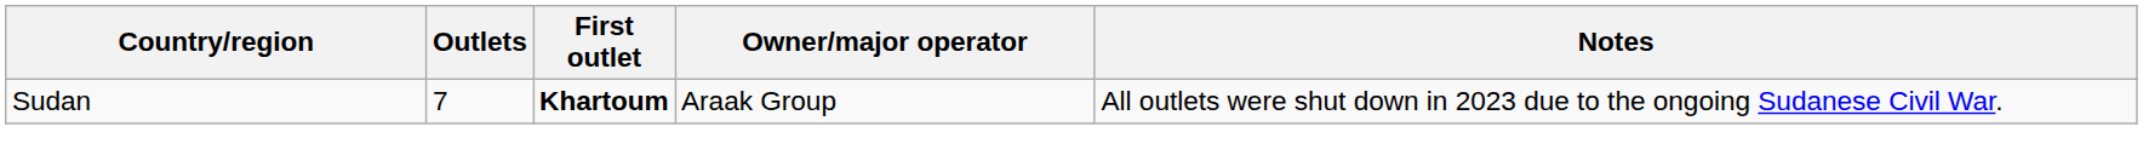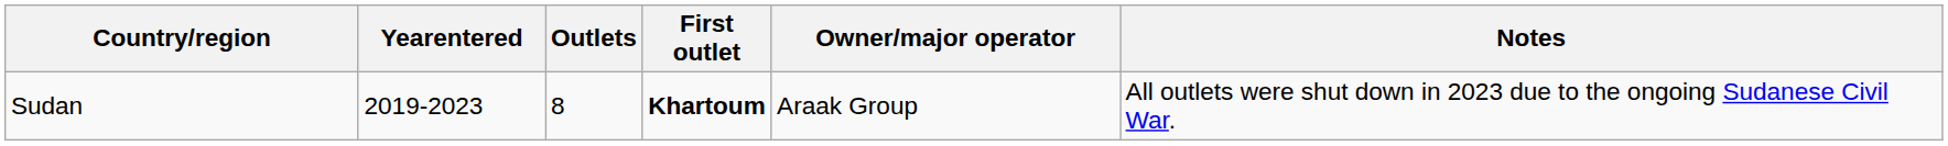+ column: Yearentered | 2019-2023
Sudan | Outlets: 7 -> 8
